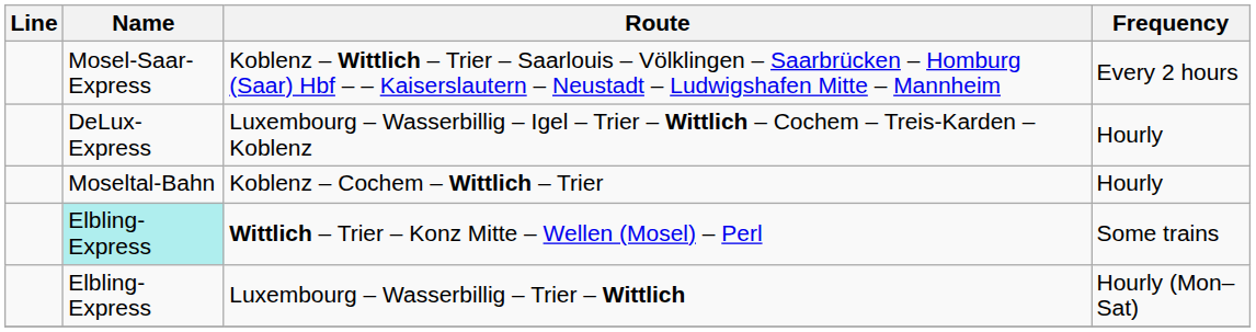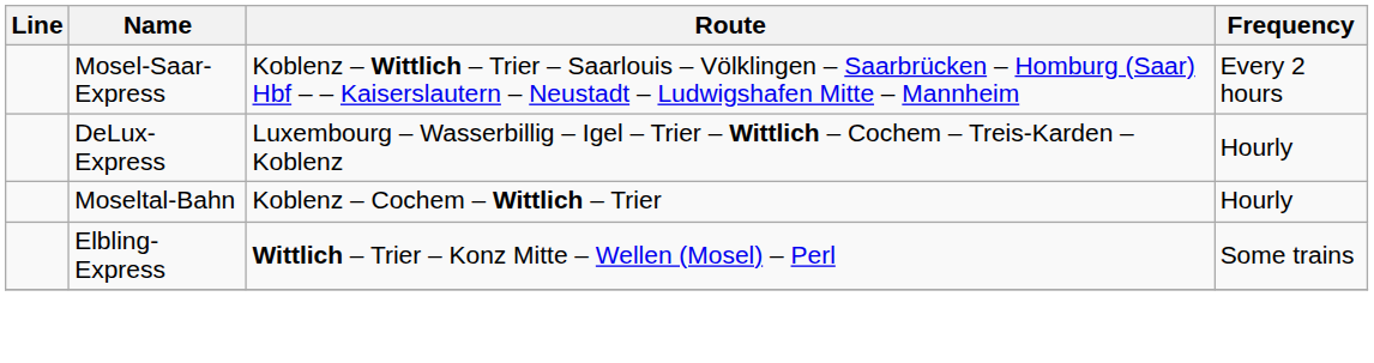Wittlich – Trier – Konz Mitte – Wellen (Mosel) – Perl | Name: paleturquoise background -> no background
- row: Elbling-Express | Luxembourg – Wasserbillig – Trier – Wittlich | Hourly (Mon–Sat)
